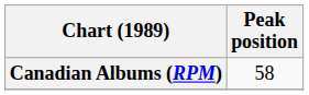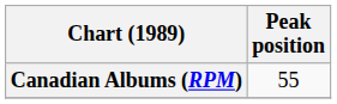Canadian Albums (RPM) | Peak position: 58 -> 55
